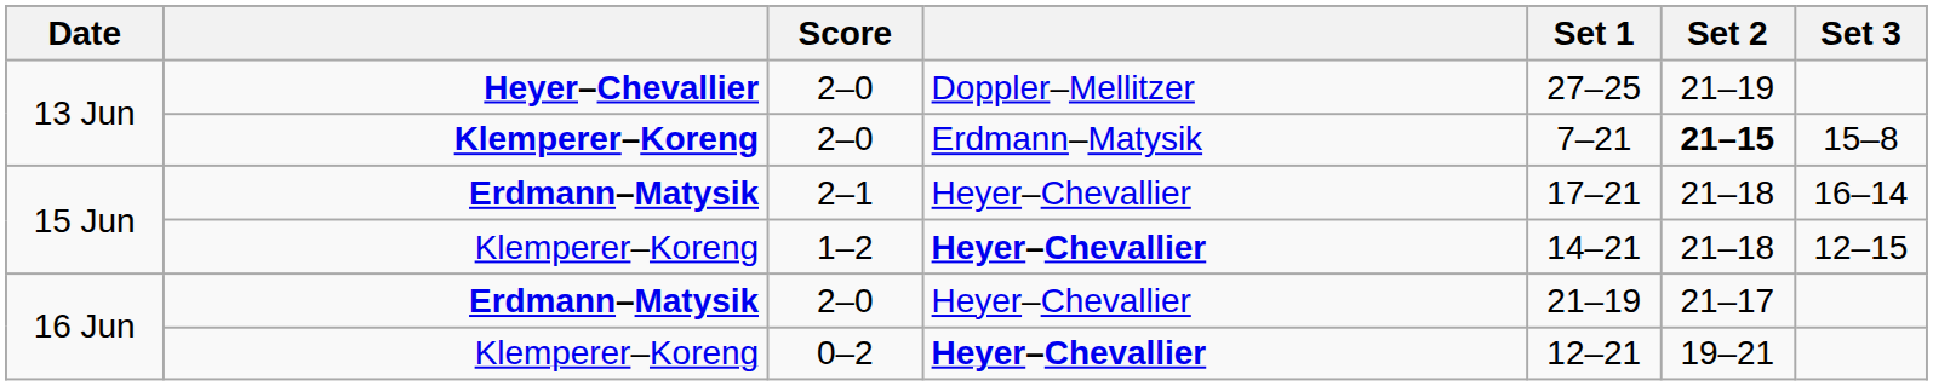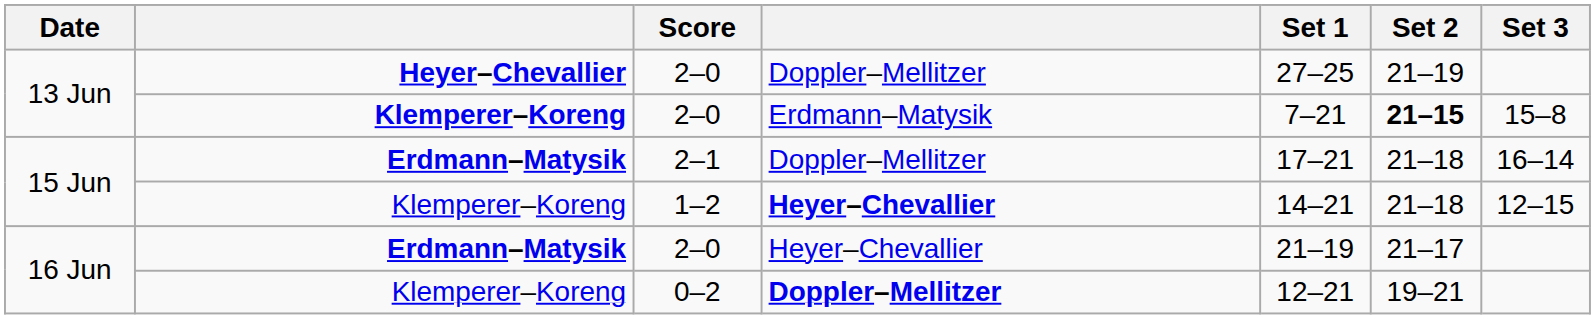2–1 | column 4: Heyer–Chevallier -> Doppler–Mellitzer
0–2 | column 4: Heyer–Chevallier -> Doppler–Mellitzer
